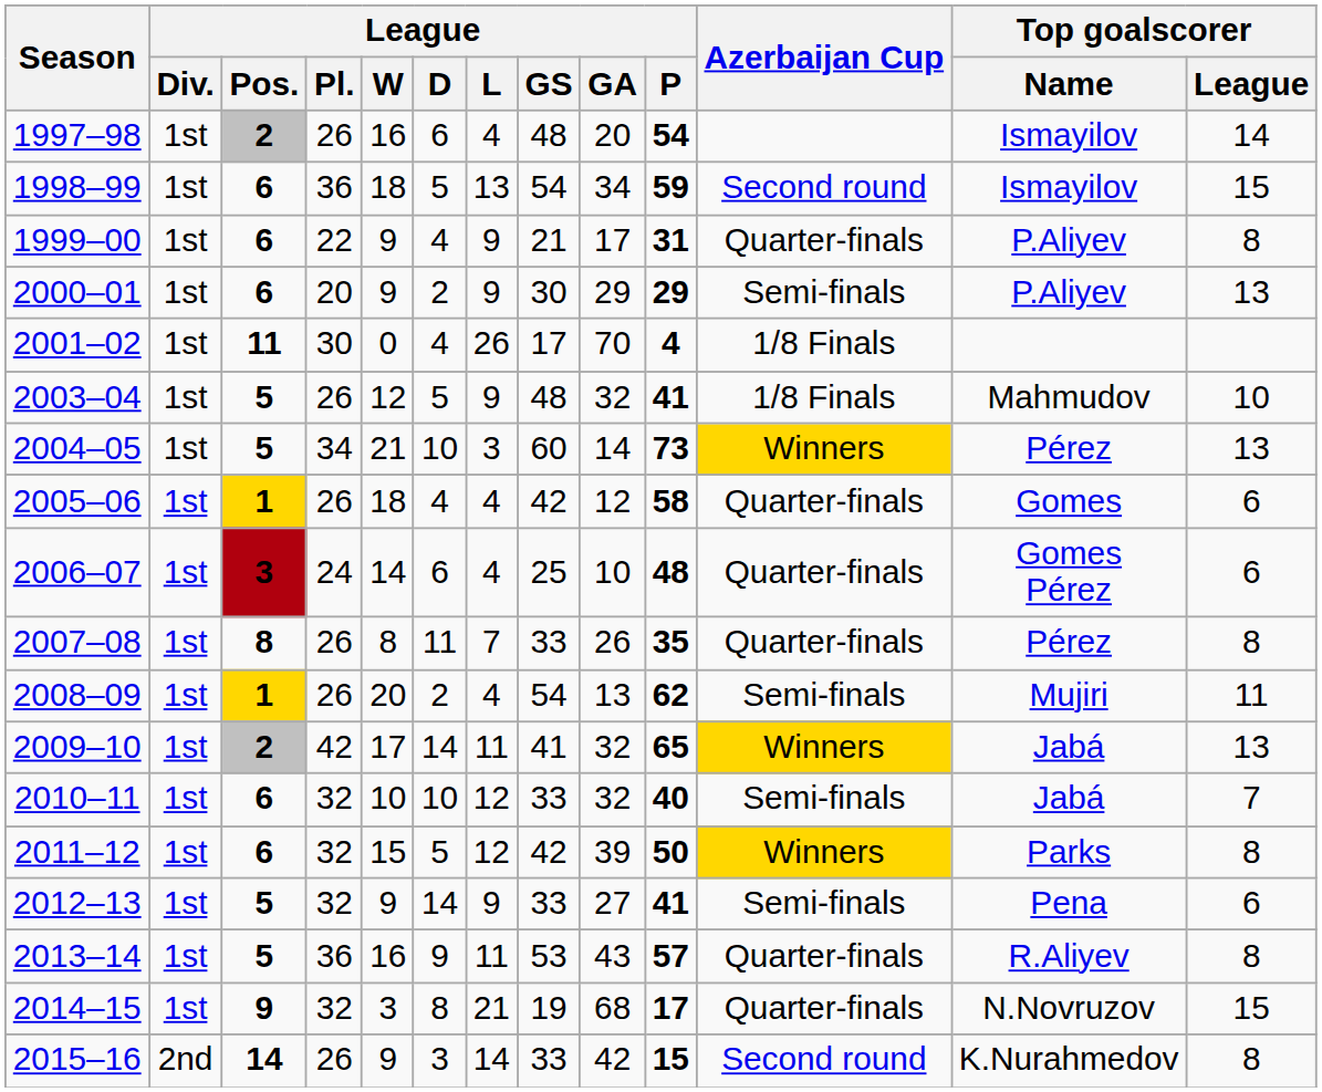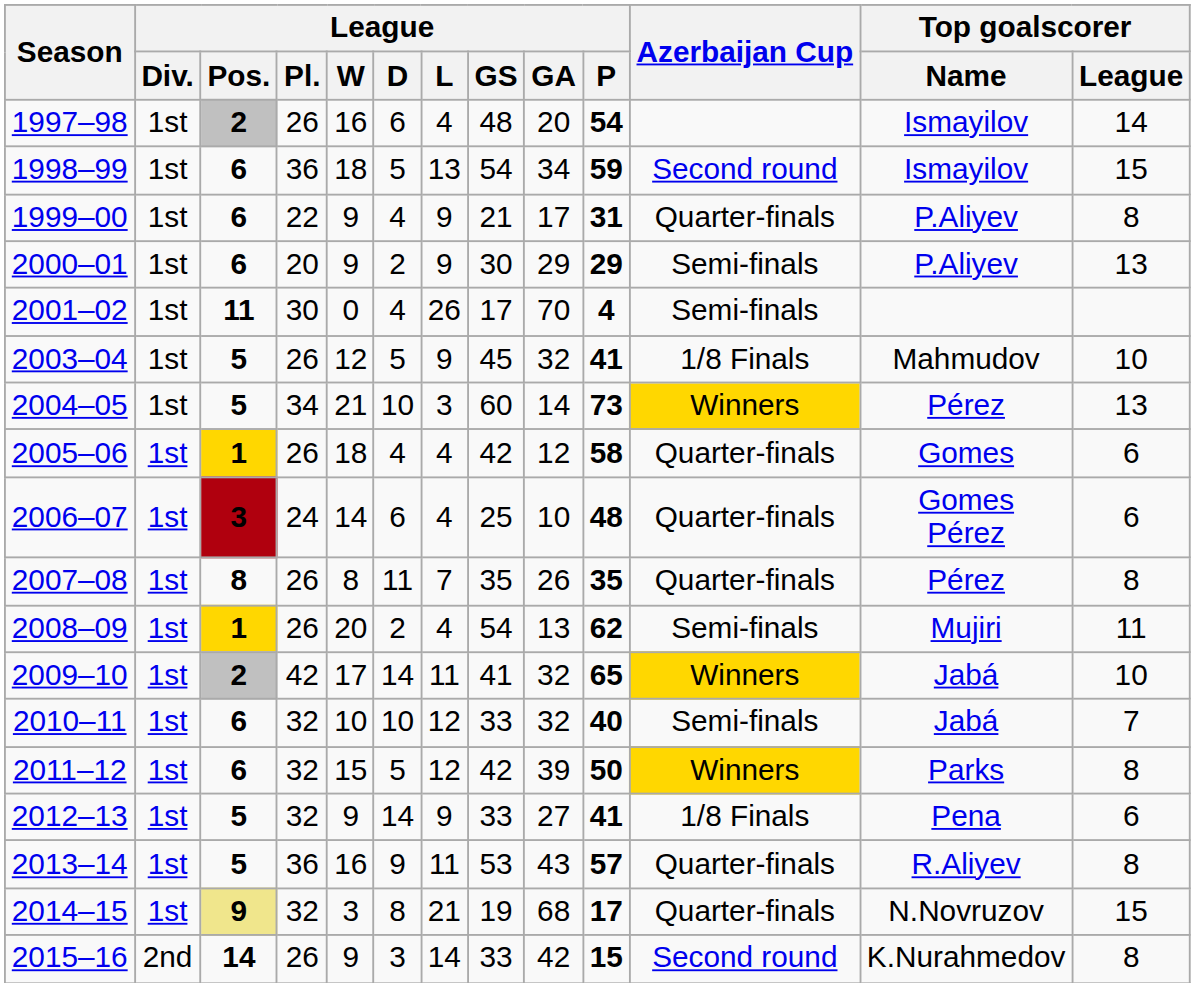2001–02 | Azerbaijan Cup: 1/8 Finals -> Semi-finals
2003–04 | League / GS: 48 -> 45
2007–08 | League / GS: 33 -> 35
2009–10 | Top goalscorer / League: 13 -> 10
2012–13 | Azerbaijan Cup: Semi-finals -> 1/8 Finals
2014–15 | League / Pos.: no background -> khaki background
